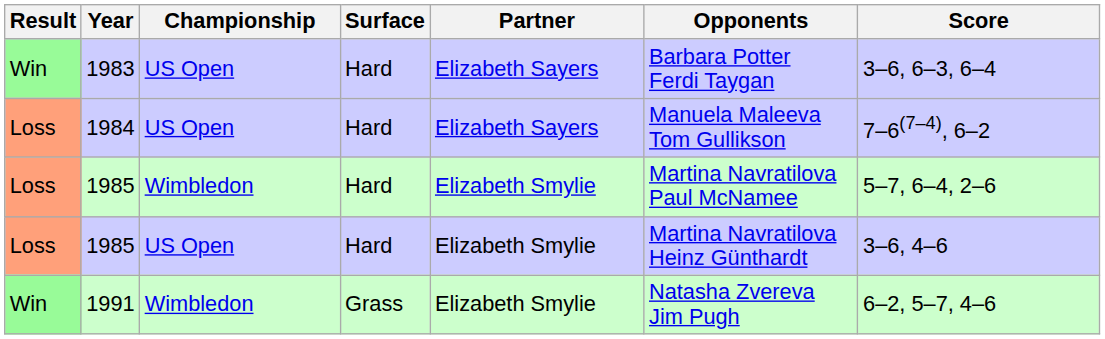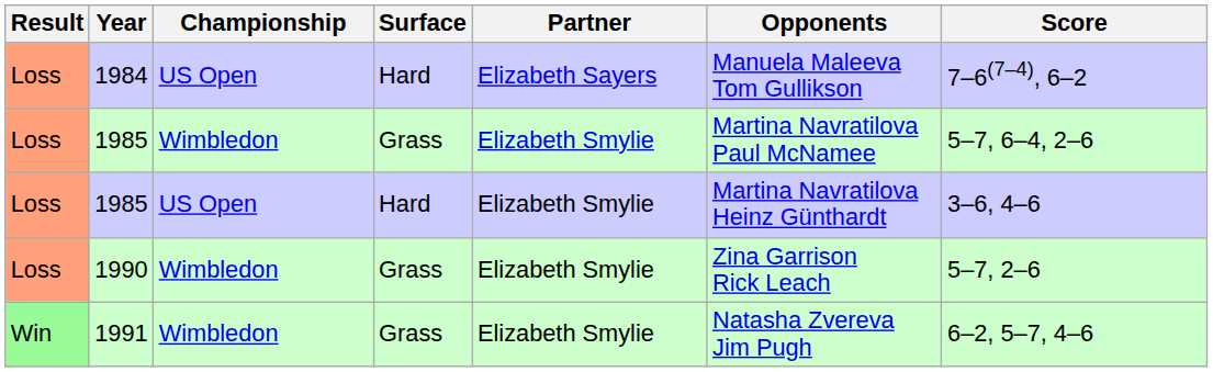- row: Win | 1983 | US Open | Hard | Elizabeth Sayers | Barbara Potter Ferdi Taygan | 3–6, 6–3, 6–4
1985 / Wimbledon | Surface: Hard -> Grass
+ row: Loss | 1990 | Wimbledon | Grass | Elizabeth Smylie | Zina Garrison Rick Leach | 5–7, 2–6
